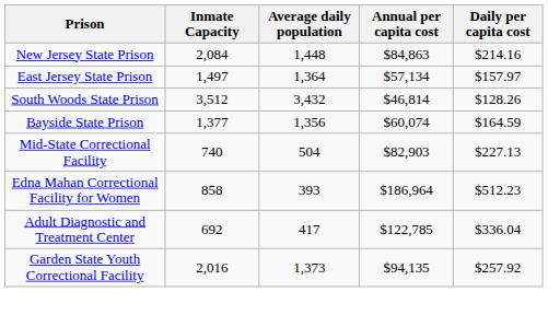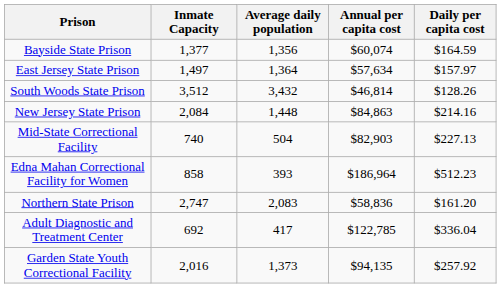rows swapped: New Jersey State Prison <-> Bayside State Prison
East Jersey State Prison | Annual per capita cost: $57,134 -> $57,634
+ row: Northern State Prison | 2,747 | 2,083 | $58,836 | $161.20
